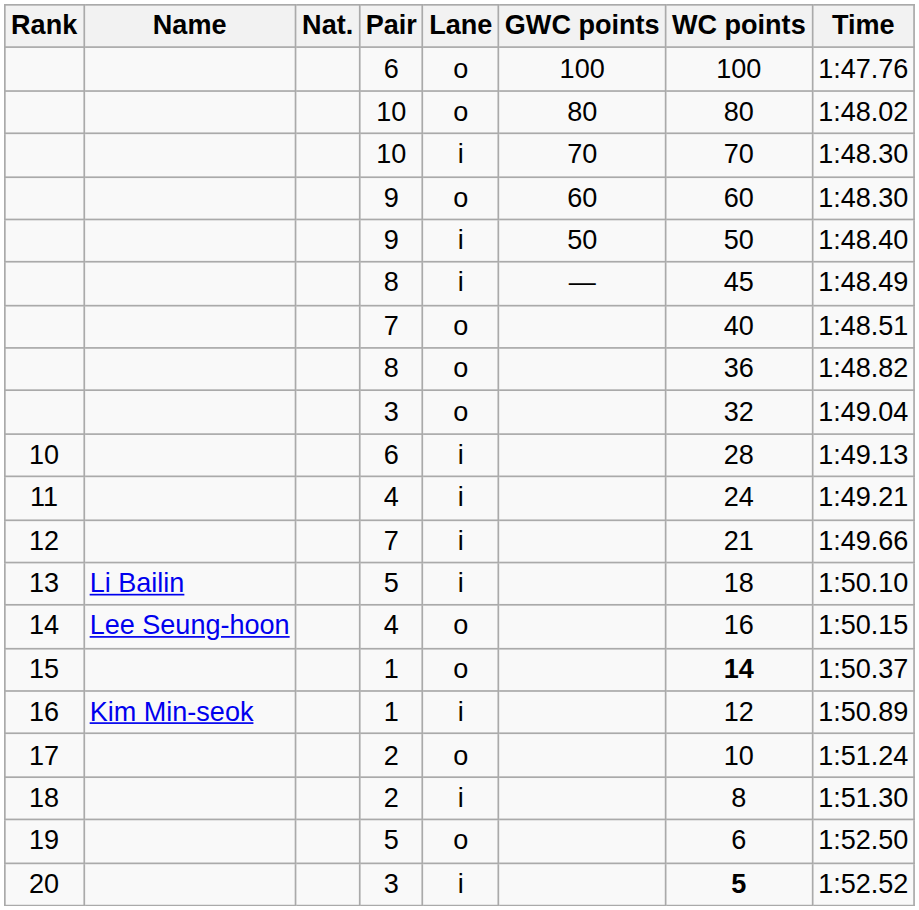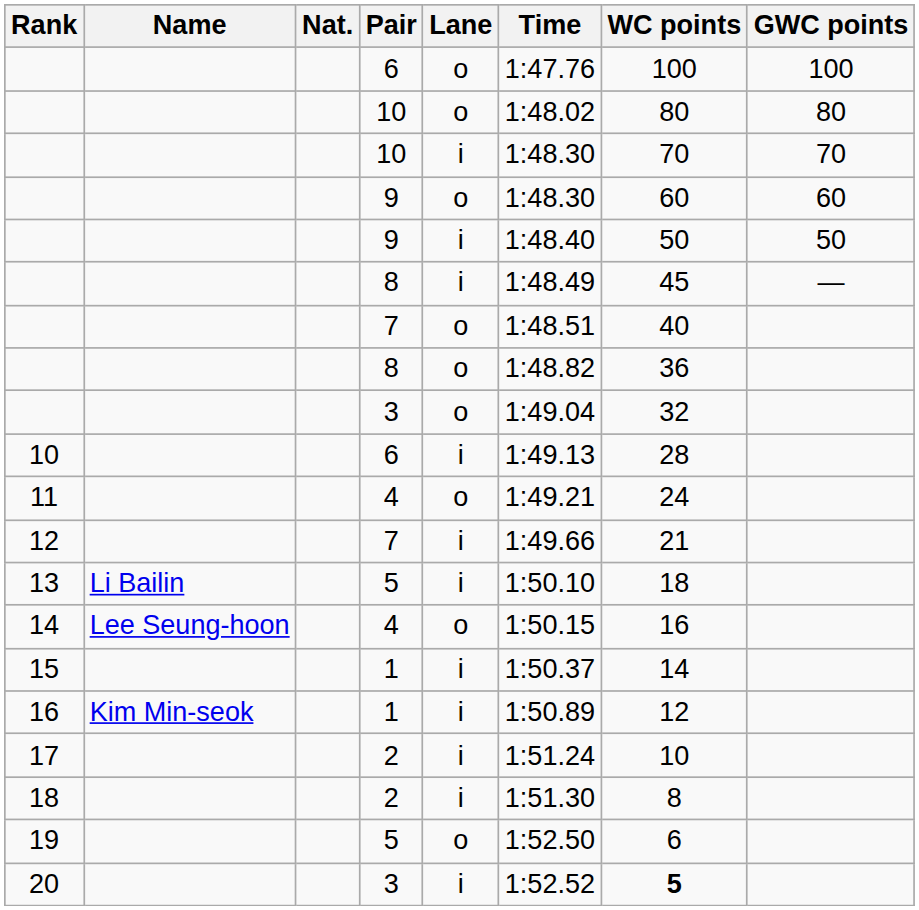columns swapped: Time <-> GWC points
11 | Lane: i -> o
15 | Lane: o -> i
15 | WC points: bold -> normal
17 | Lane: o -> i
